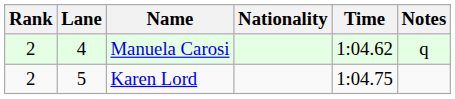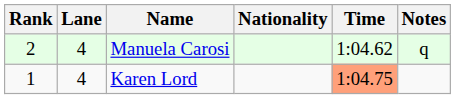Karen Lord | Rank: 2 -> 1
Karen Lord | Lane: 5 -> 4
Karen Lord | Time: no background -> lightsalmon background
